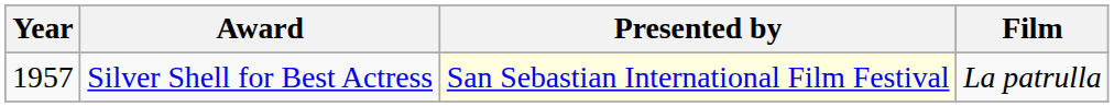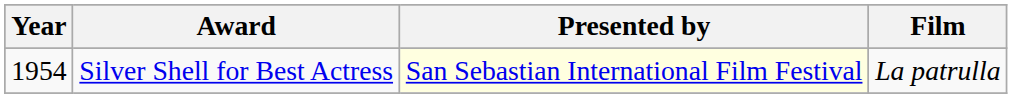Silver Shell for Best Actress | Year: 1957 -> 1954
